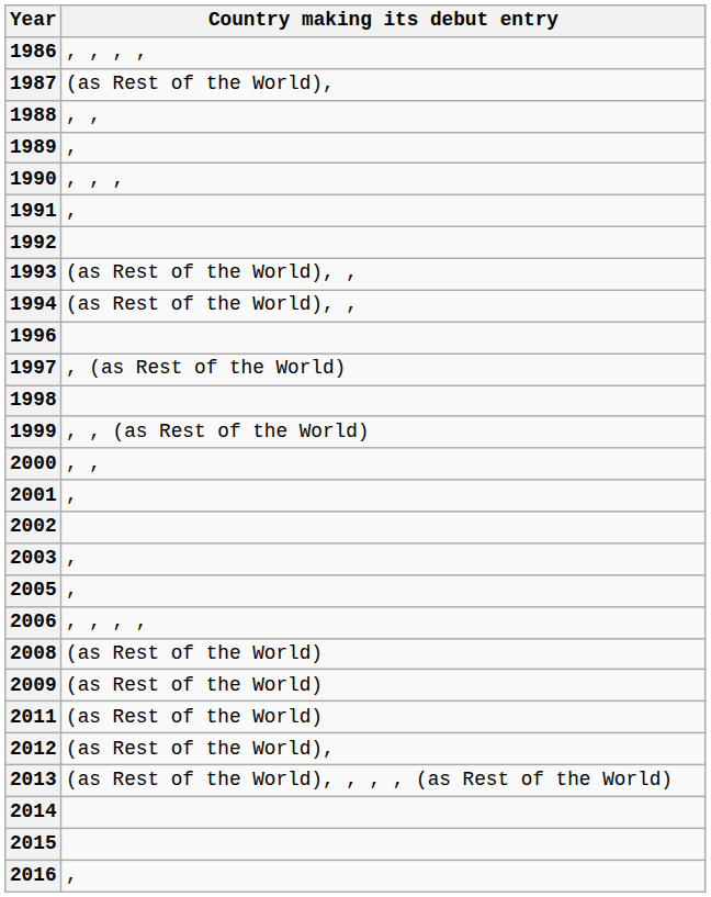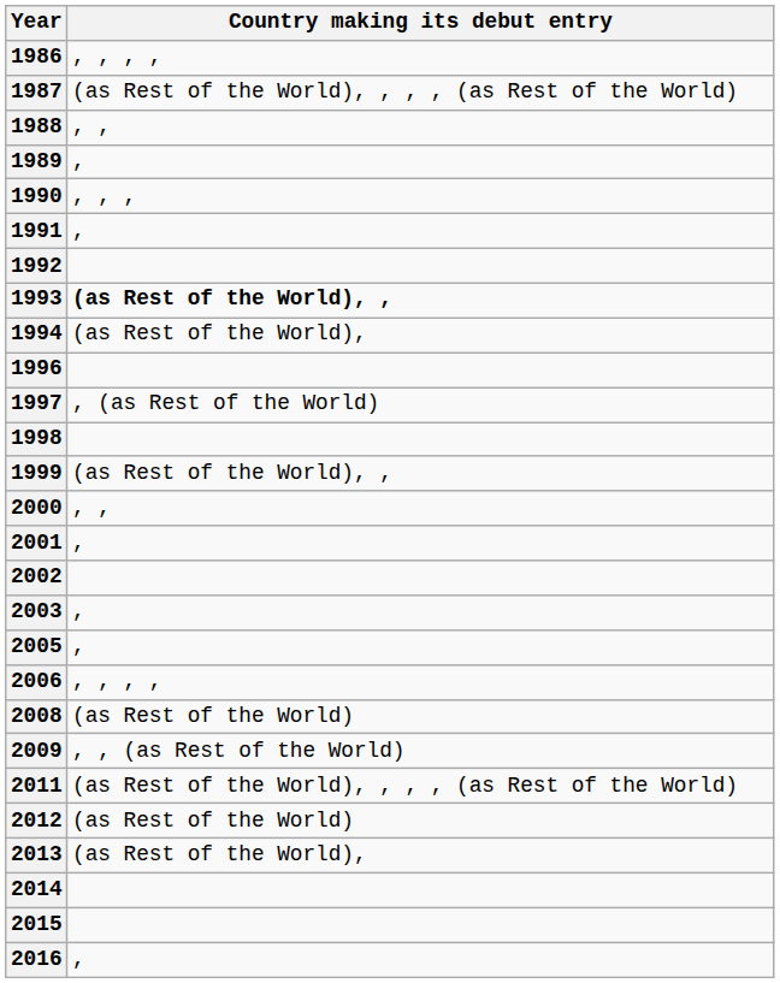1987 | Country making its debut entry: (as Rest of the World), -> (as Rest of the World), , , , (as Rest of the World)
1993 | Country making its debut entry: normal -> bold
1994 | Country making its debut entry: (as Rest of the World), , -> (as Rest of the World),
1999 | Country making its debut entry: , , (as Rest of the World) -> (as Rest of the World), ,
2009 | Country making its debut entry: (as Rest of the World) -> , , (as Rest of the World)
2011 | Country making its debut entry: (as Rest of the World) -> (as Rest of the World), , , , (as Rest of the World)
2012 | Country making its debut entry: (as Rest of the World), -> (as Rest of the World)
2013 | Country making its debut entry: (as Rest of the World), , , , (as Rest of the World) -> (as Rest of the World),
